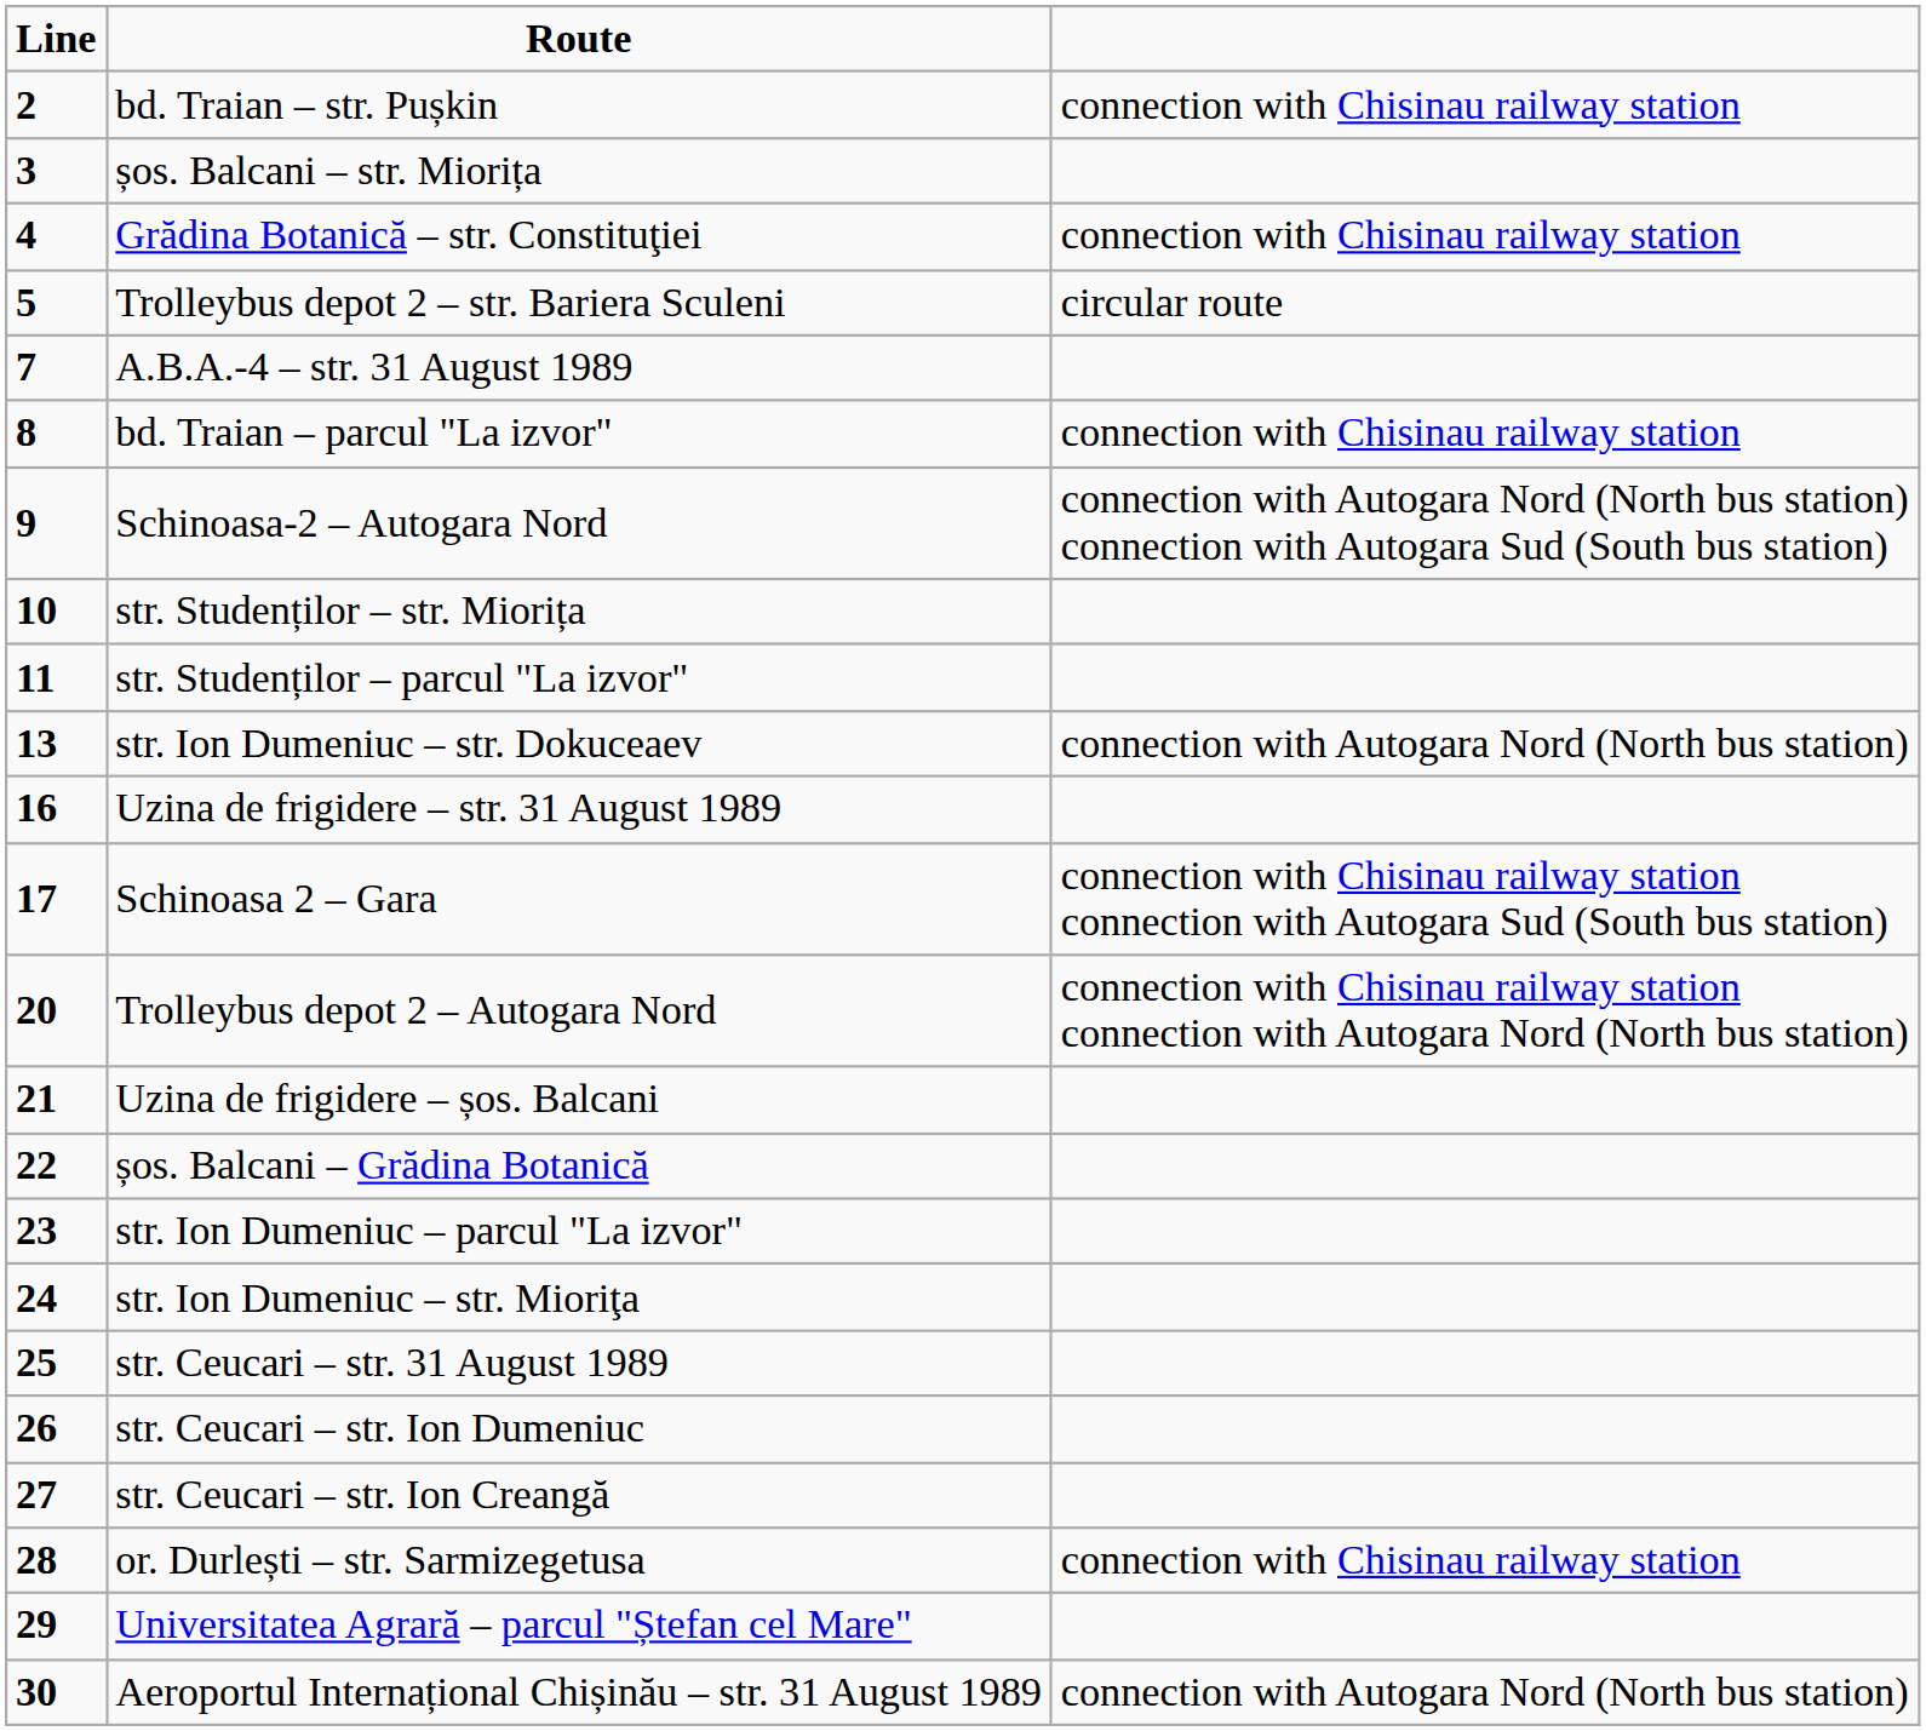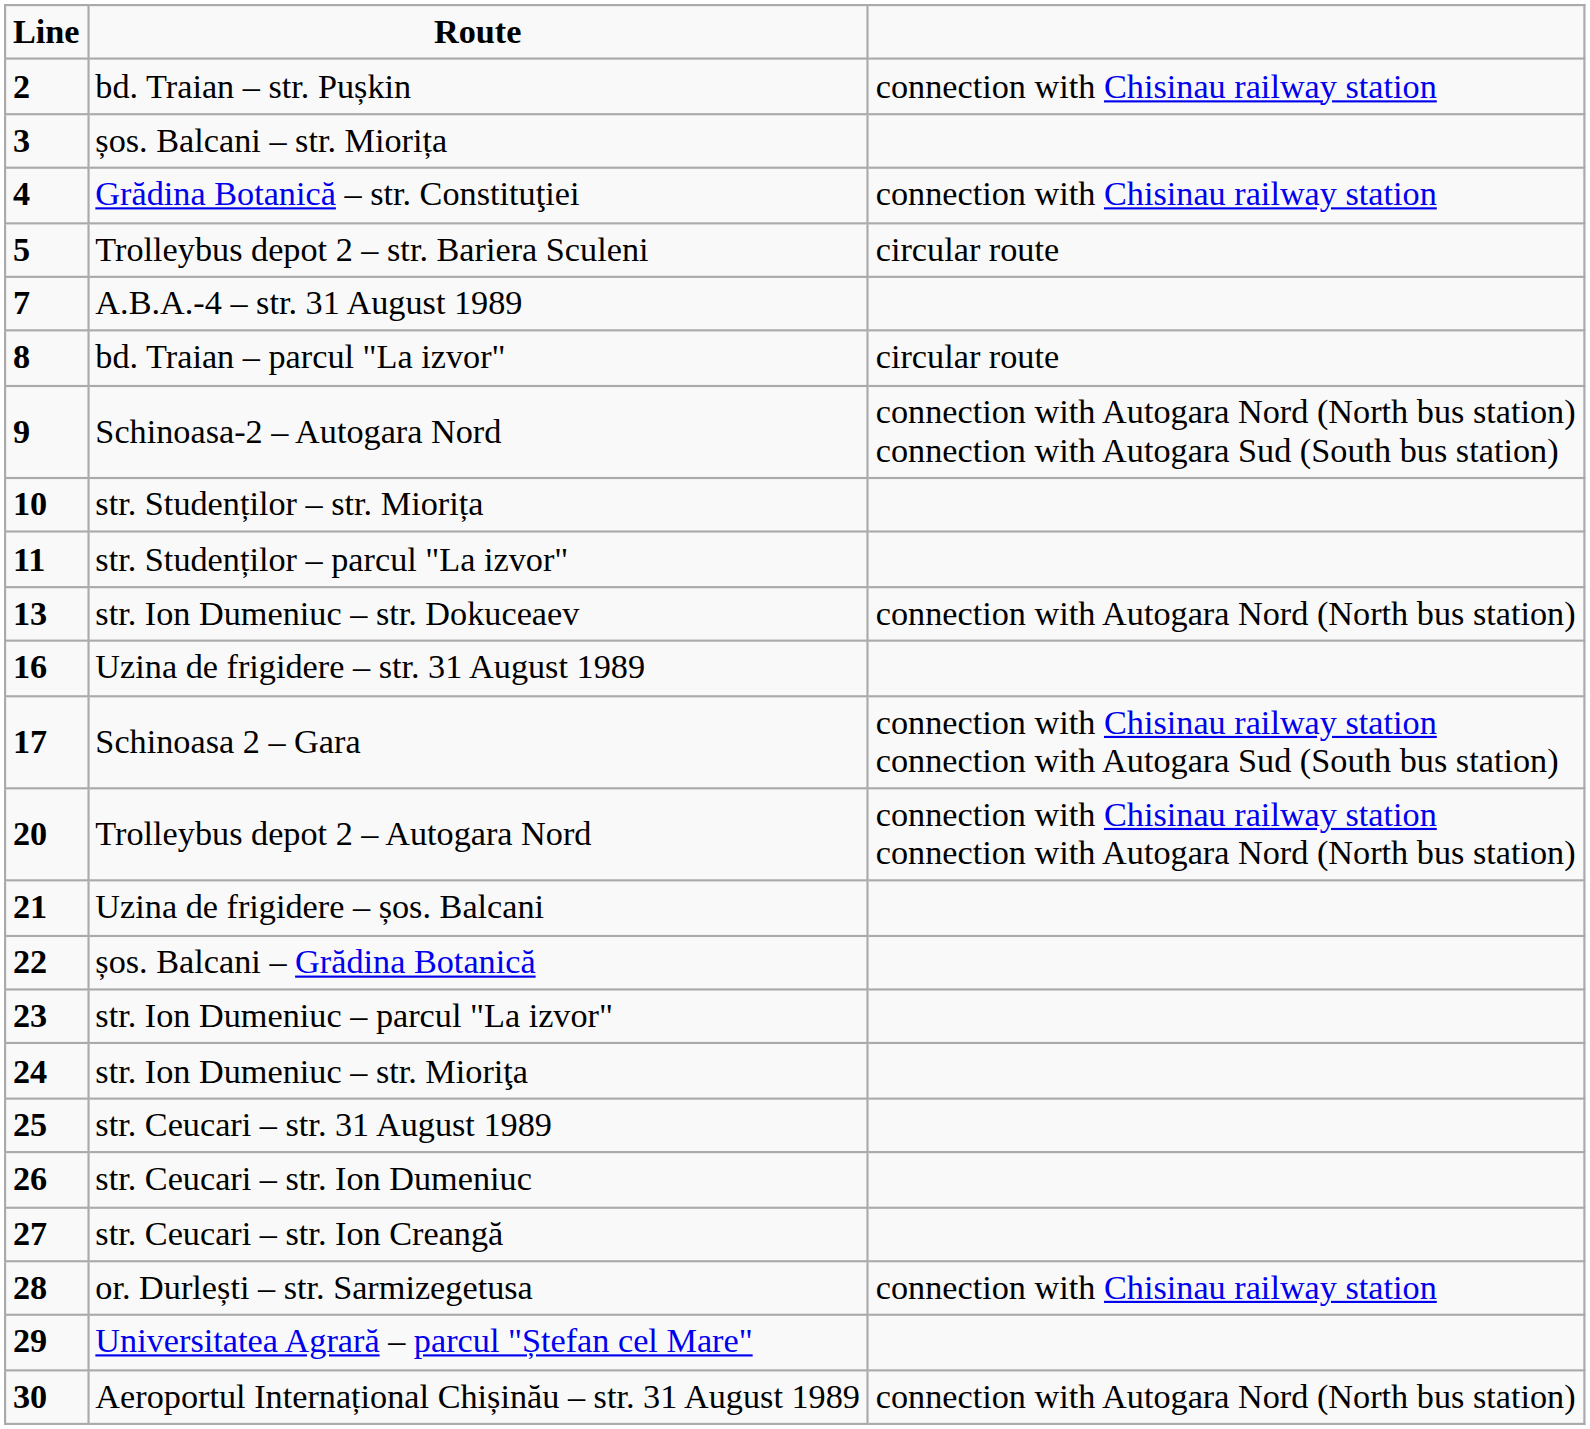bd. Traian – parcul "La izvor" | column 3: connection with Chisinau railway station -> circular route
